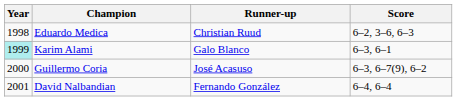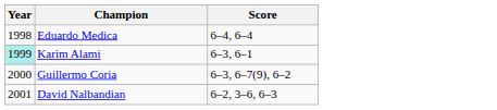- column: Runner-up | Christian Ruud | Galo Blanco | José Acasuso | Fernando González
Eduardo Medica | Score: 6–2, 3–6, 6–3 -> 6–4, 6–4
David Nalbandian | Score: 6–4, 6–4 -> 6–2, 3–6, 6–3
